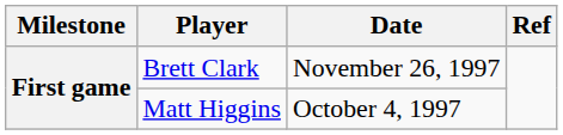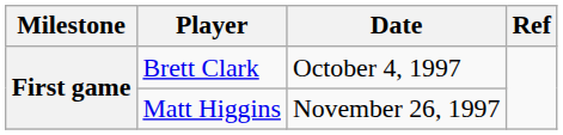Brett Clark | Date: November 26, 1997 -> October 4, 1997
Matt Higgins | Date: October 4, 1997 -> November 26, 1997
